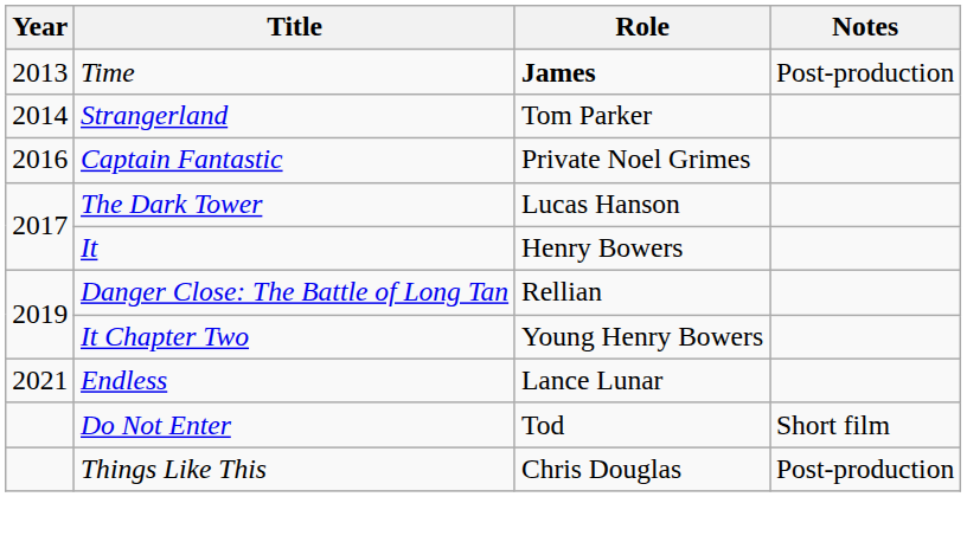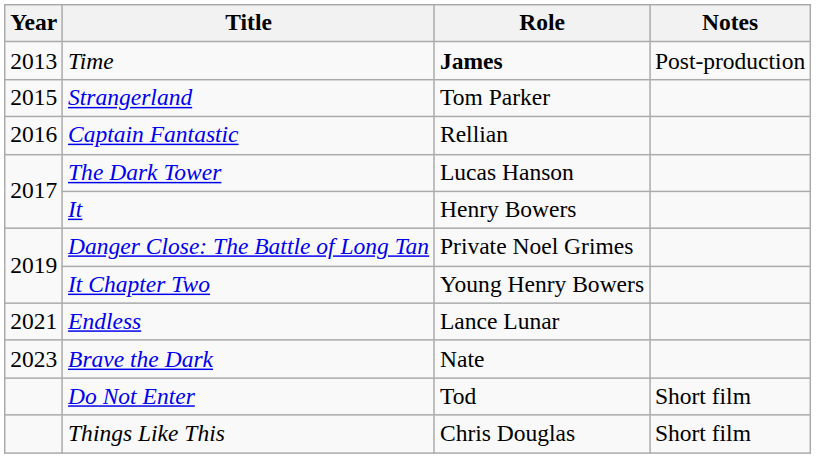Strangerland | Year: 2014 -> 2015
Captain Fantastic | Role: Private Noel Grimes -> Rellian
Danger Close: The Battle of Long Tan | Role: Rellian -> Private Noel Grimes
+ row: 2023 | Brave the Dark | Nate
Things Like This | Notes: Post-production -> Short film
